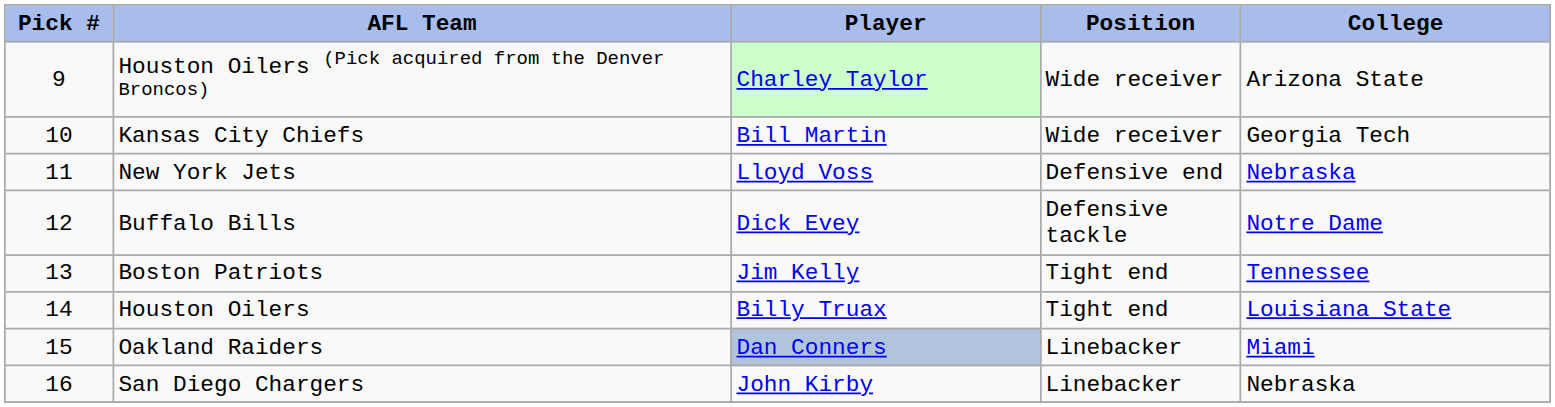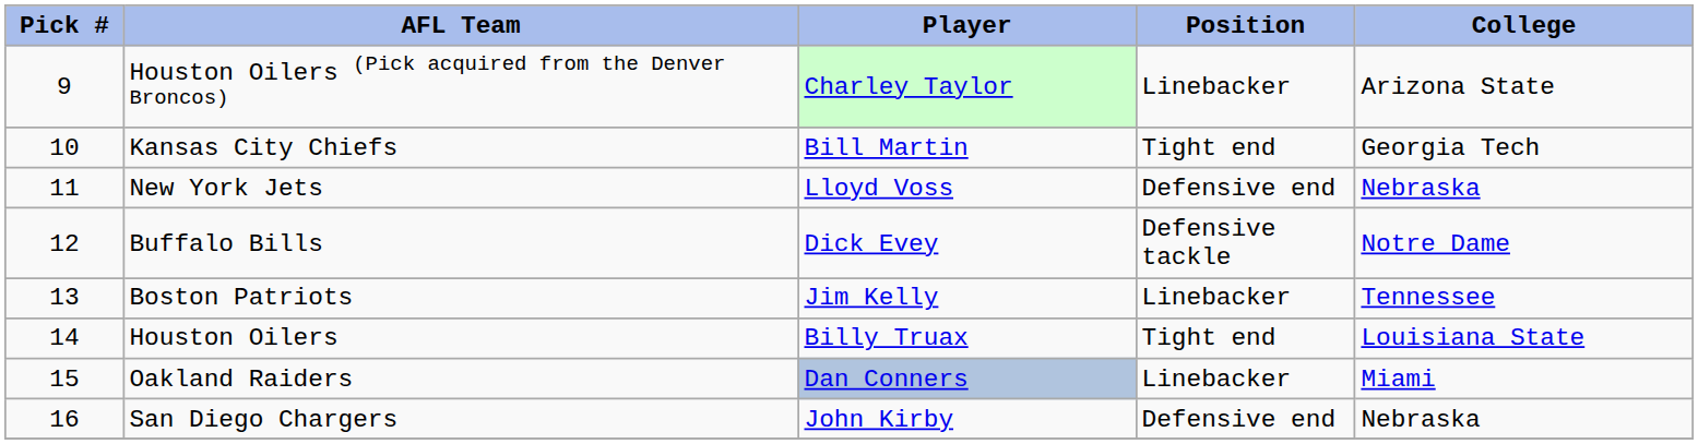Houston Oilers (Pick acquired from the Denver Broncos) | Position: Wide receiver -> Linebacker
Kansas City Chiefs | Position: Wide receiver -> Tight end
Boston Patriots | Position: Tight end -> Linebacker
San Diego Chargers | Position: Linebacker -> Defensive end
